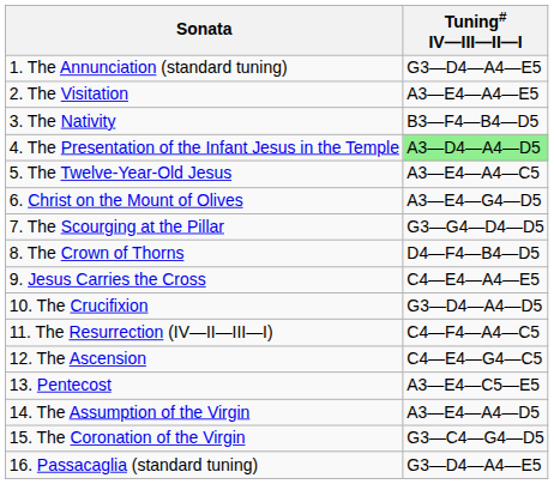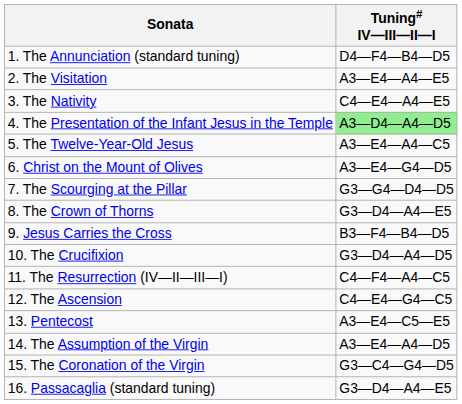1. The Annunciation (standard tuning) | Tuning# IV—III—II—I: G3—D4—A4—E5 -> D4—F4—B4—D5
3. The Nativity | Tuning# IV—III—II—I: B3—F4—B4—D5 -> C4—E4—A4—E5
8. The Crown of Thorns | Tuning# IV—III—II—I: D4—F4—B4—D5 -> G3—D4—A4—E5
9. Jesus Carries the Cross | Tuning# IV—III—II—I: C4—E4—A4—E5 -> B3—F4—B4—D5
